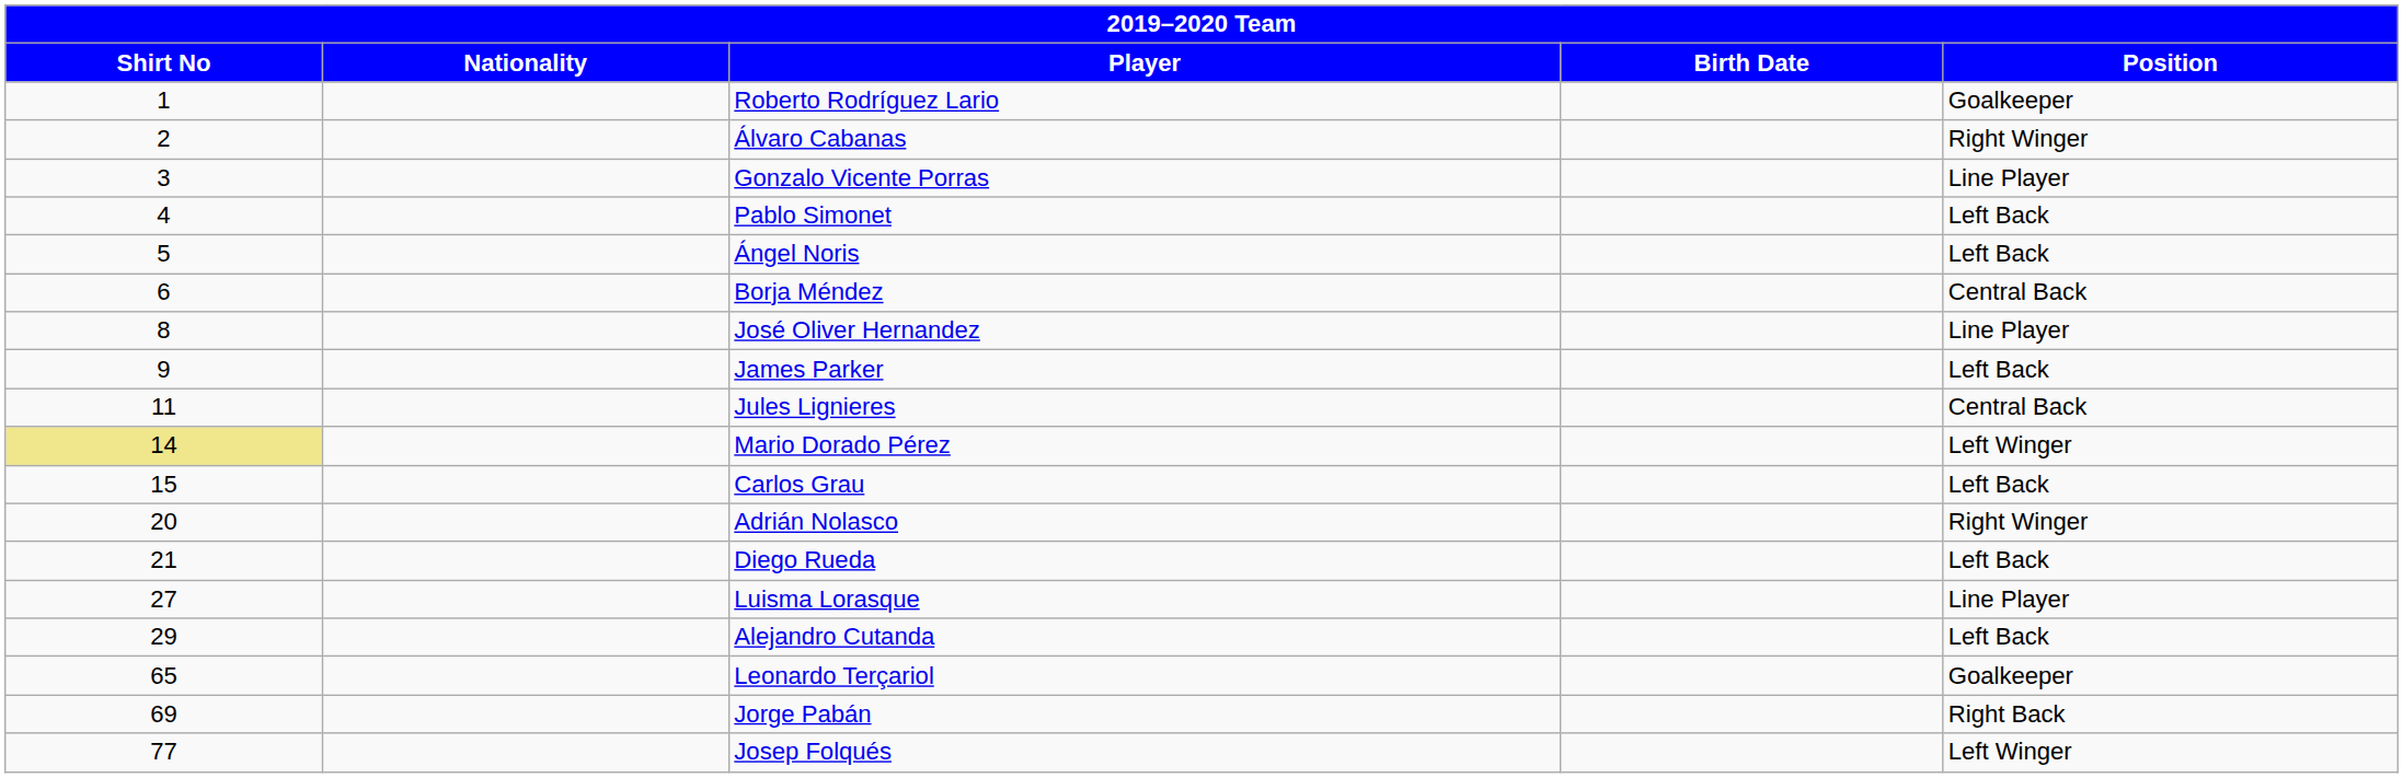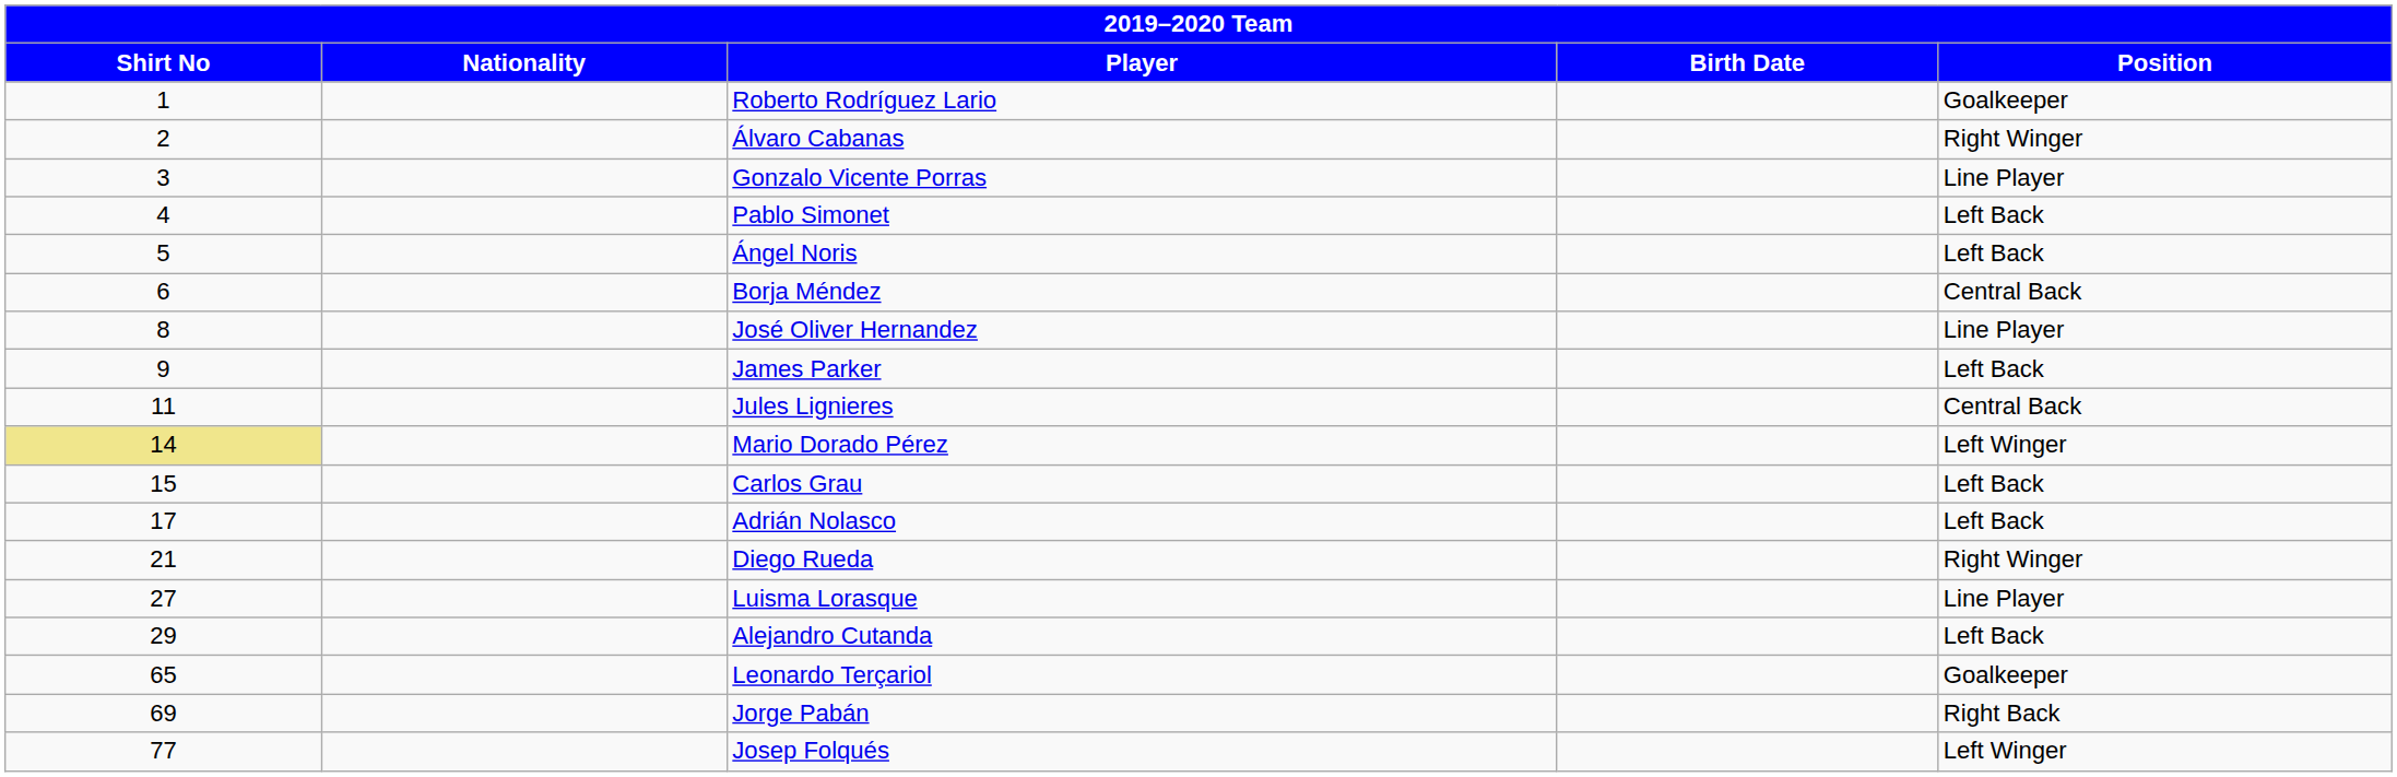Adrián Nolasco | Shirt No: 20 -> 17
Adrián Nolasco | Position: Right Winger -> Left Back
Diego Rueda | Position: Left Back -> Right Winger
